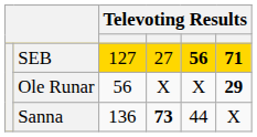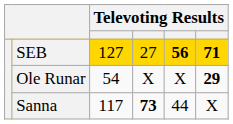Ole Runar | column 3: 56 -> 54
Sanna | column 3: 136 -> 117
